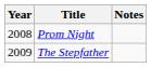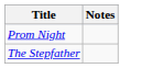- column: Year | 2008 | 2009
